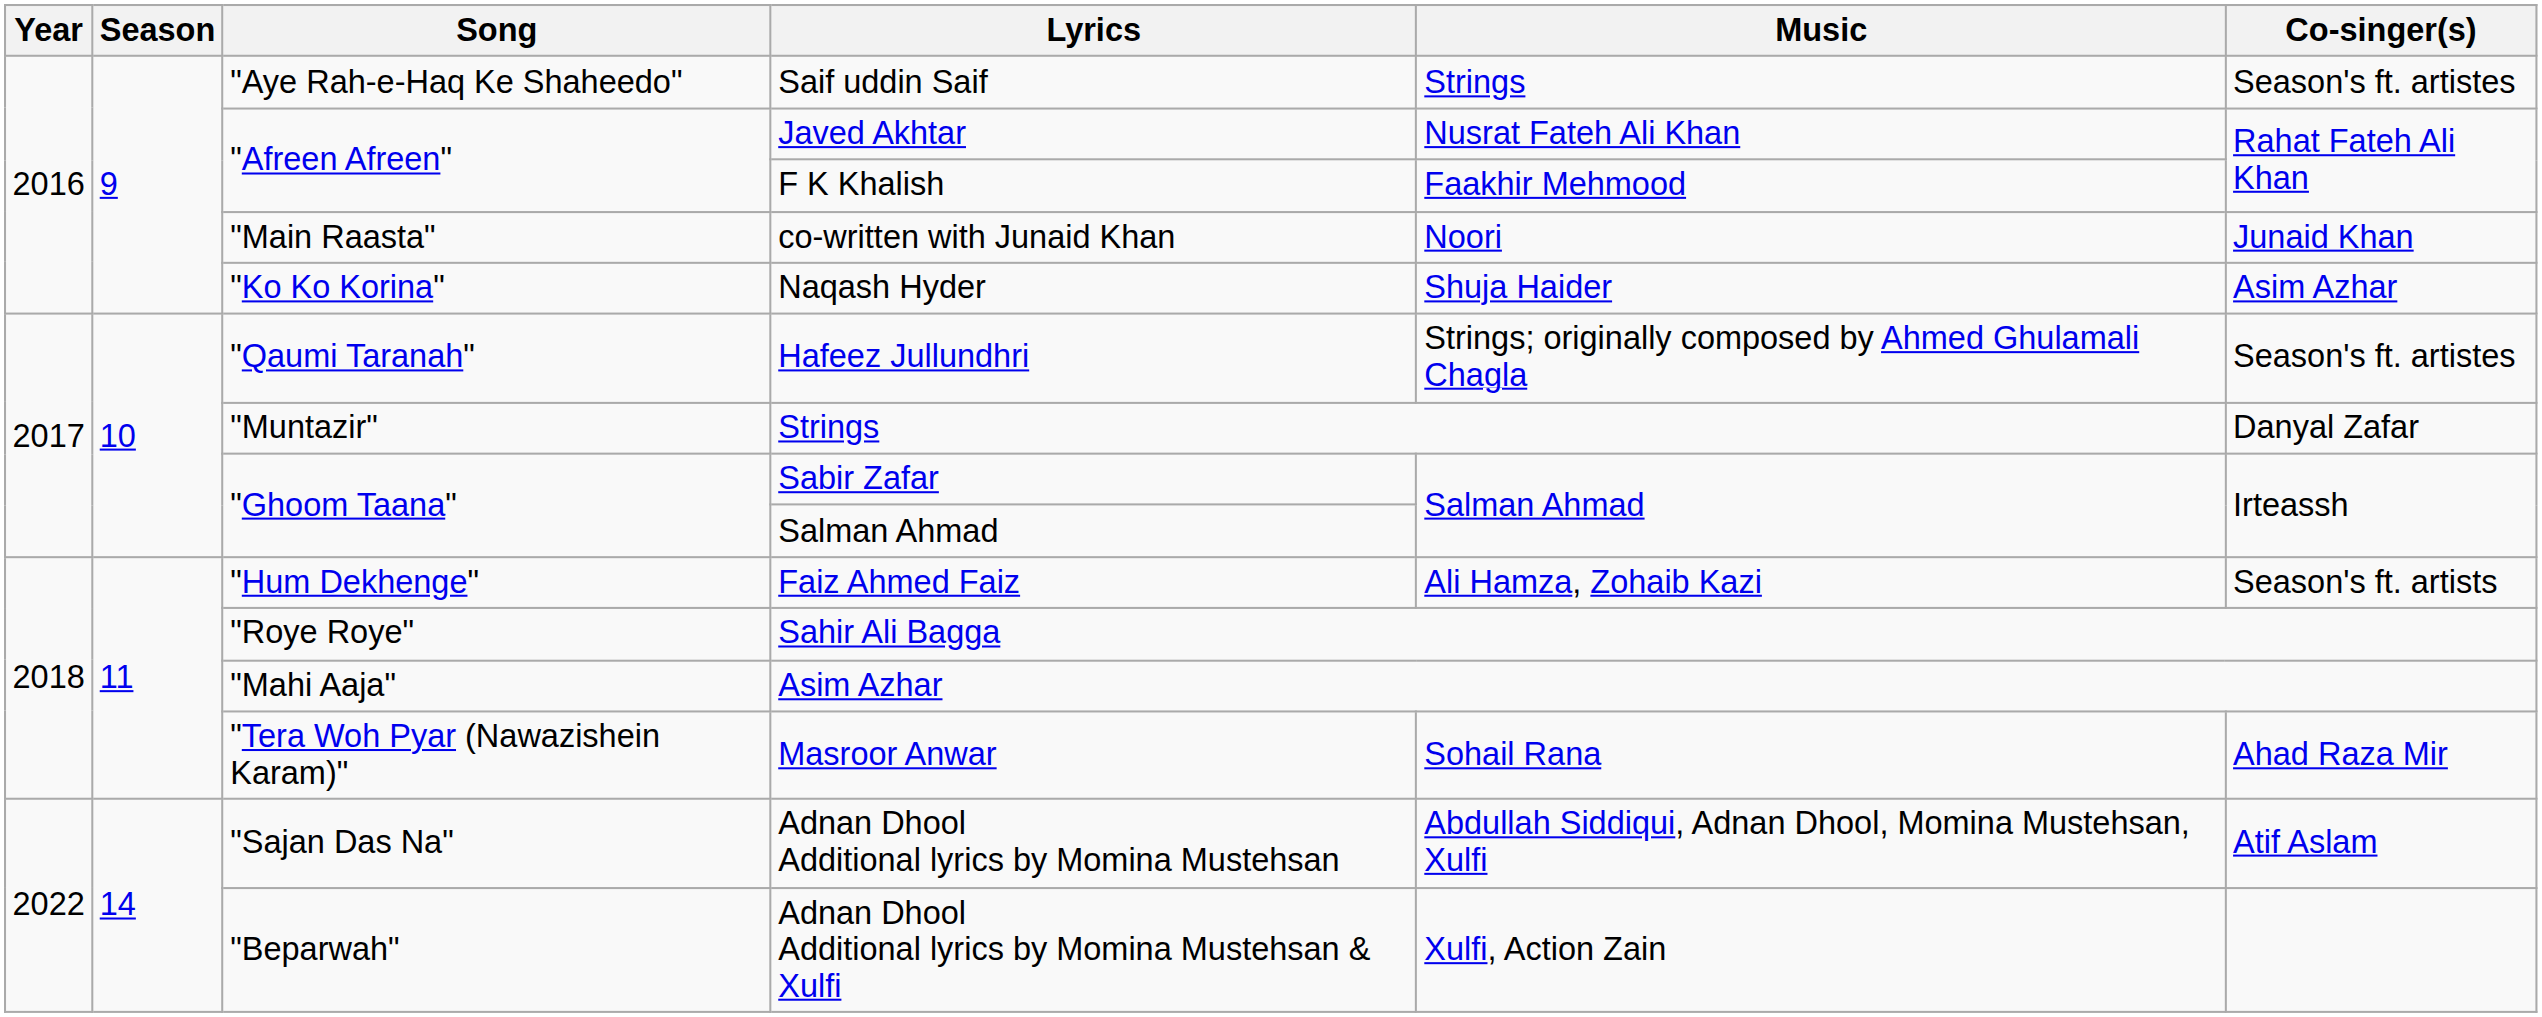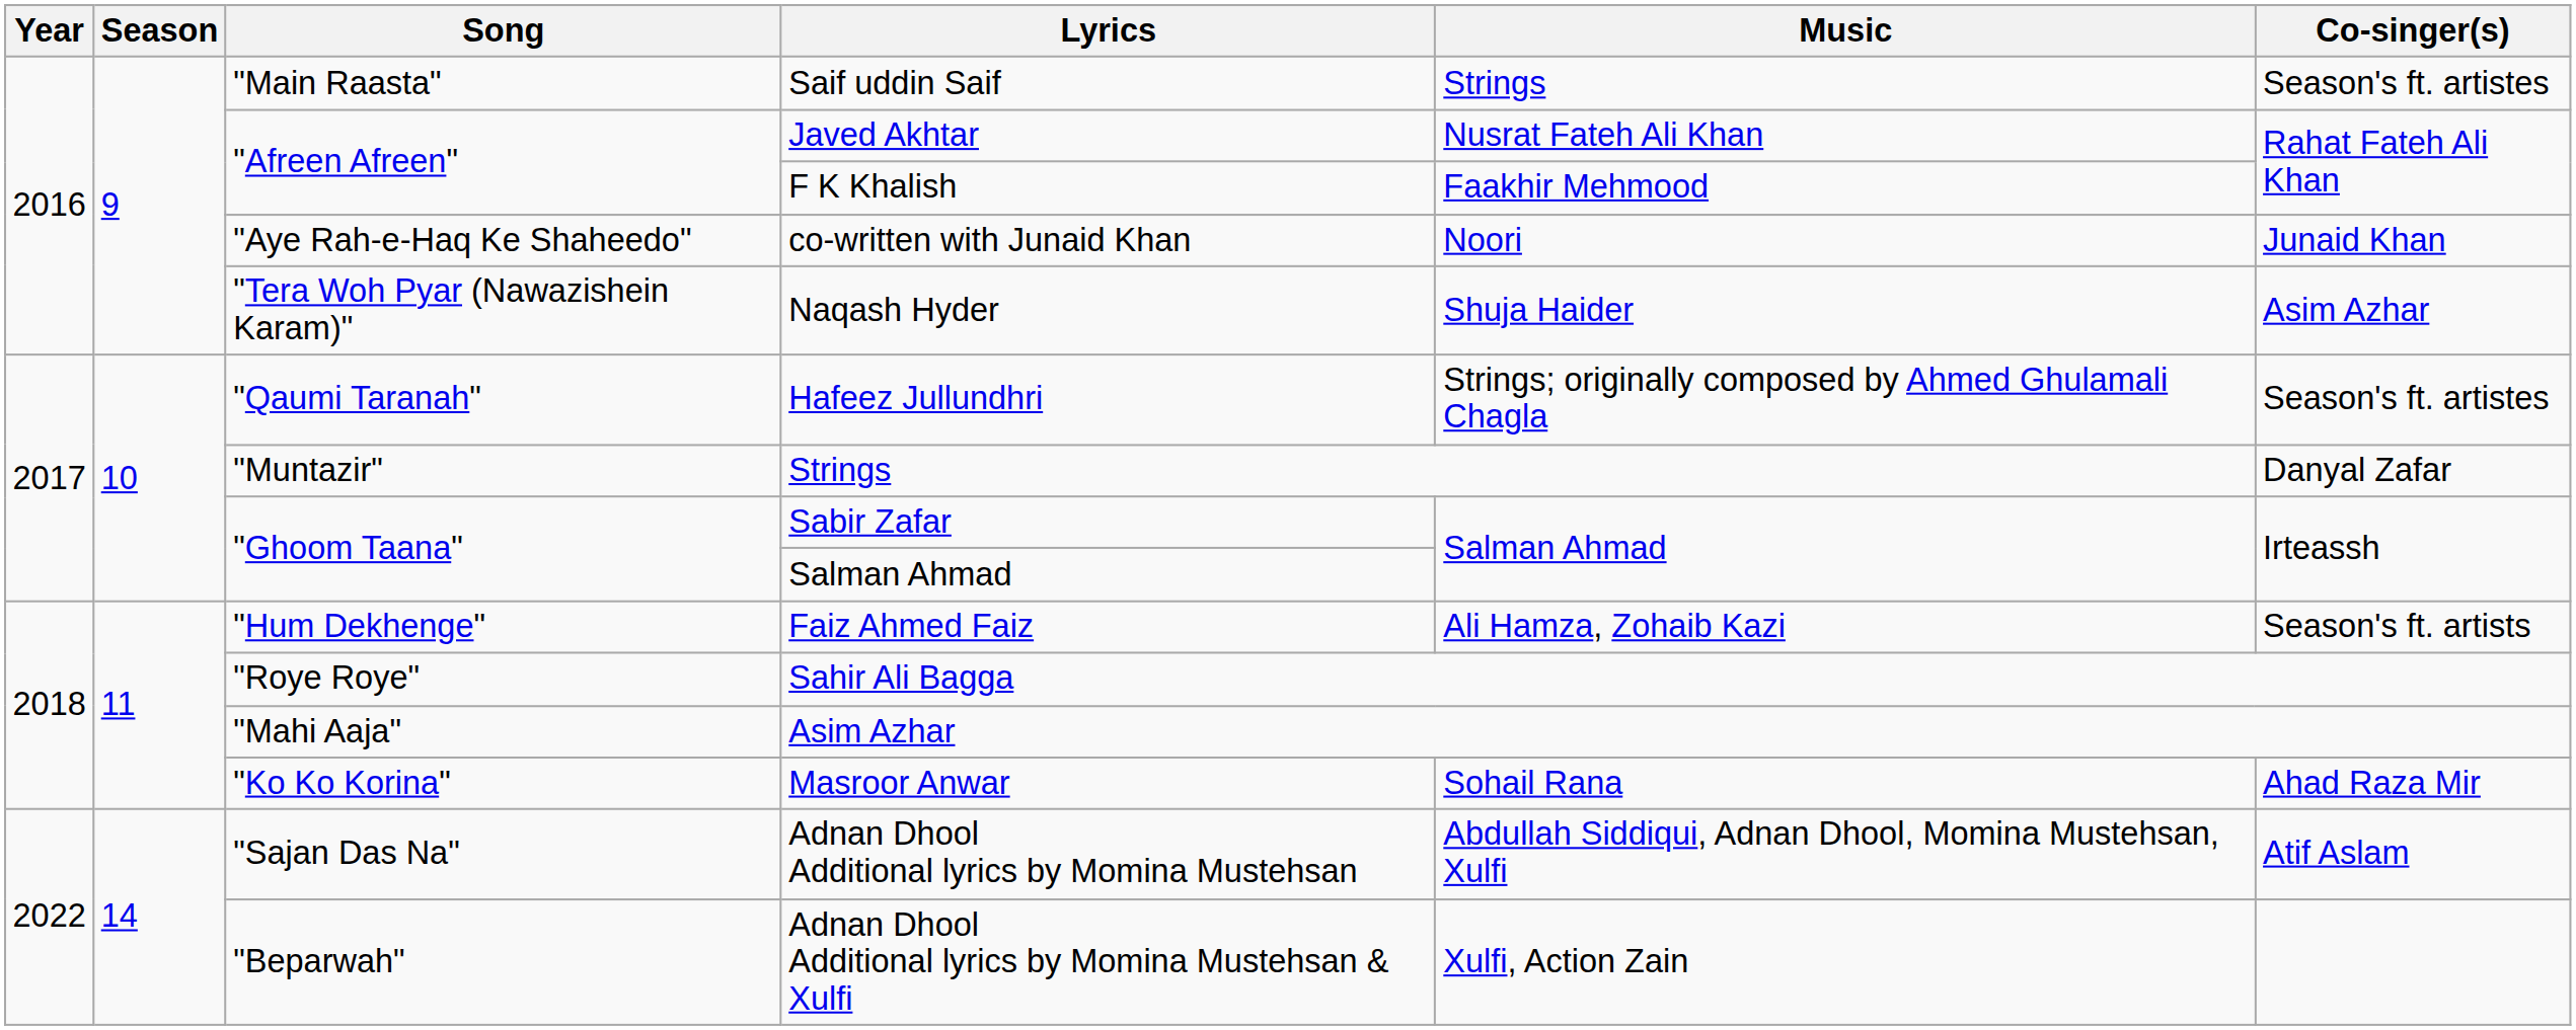Saif uddin Saif | Song: "Aye Rah-e-Haq Ke Shaheedo" -> "Main Raasta"
co-written with Junaid Khan | Song: "Main Raasta" -> "Aye Rah-e-Haq Ke Shaheedo"
Naqash Hyder | Song: "Ko Ko Korina" -> "Tera Woh Pyar (Nawazishein Karam)"
Masroor Anwar | Song: "Tera Woh Pyar (Nawazishein Karam)" -> "Ko Ko Korina"
